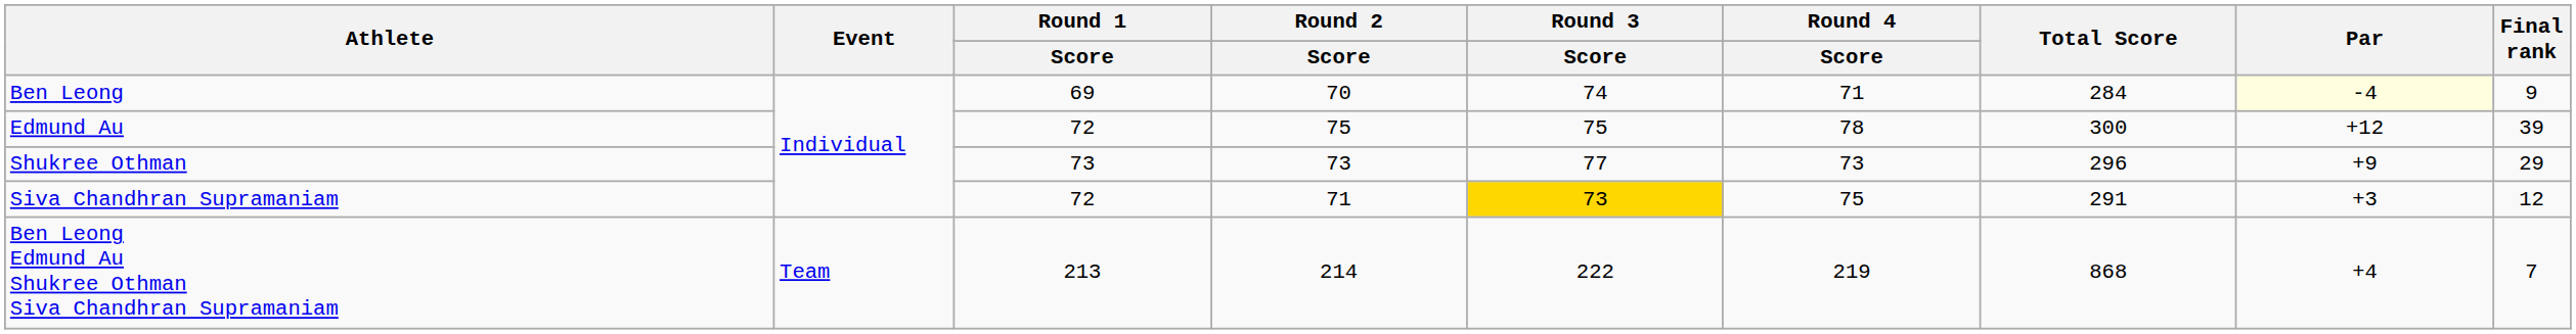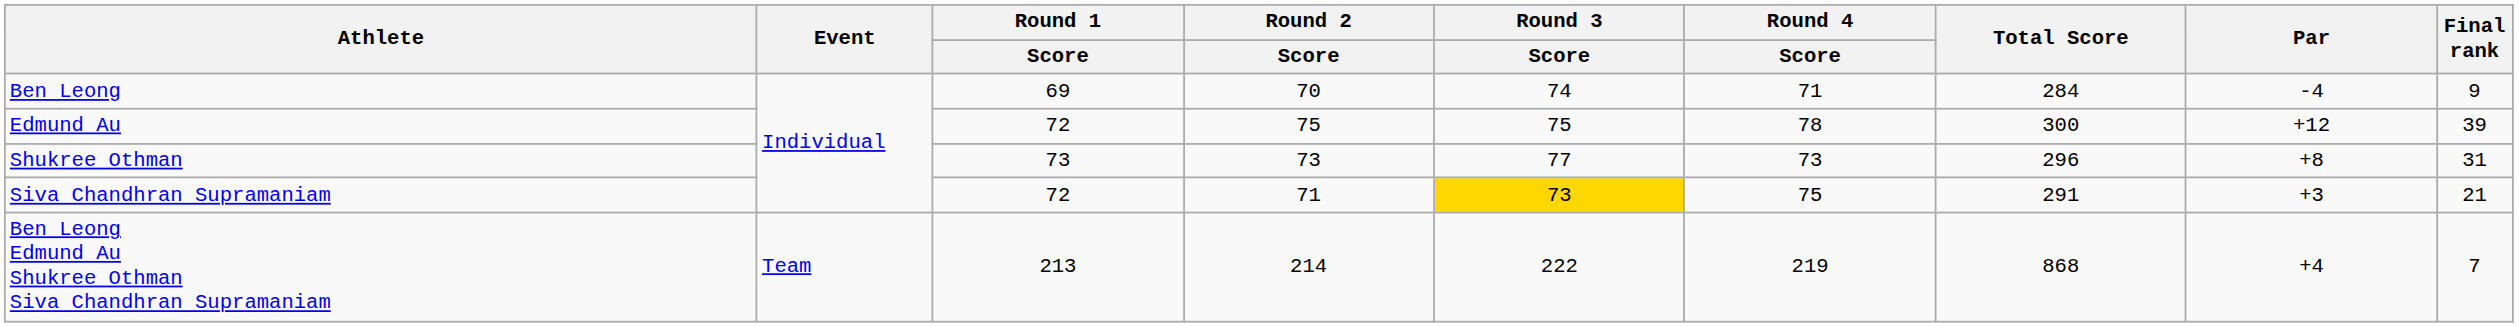Ben Leong | Par: lightyellow background -> no background
Shukree Othman | Par: +9 -> +8
Shukree Othman | Final rank: 29 -> 31
Siva Chandhran Supramaniam | Final rank: 12 -> 21
